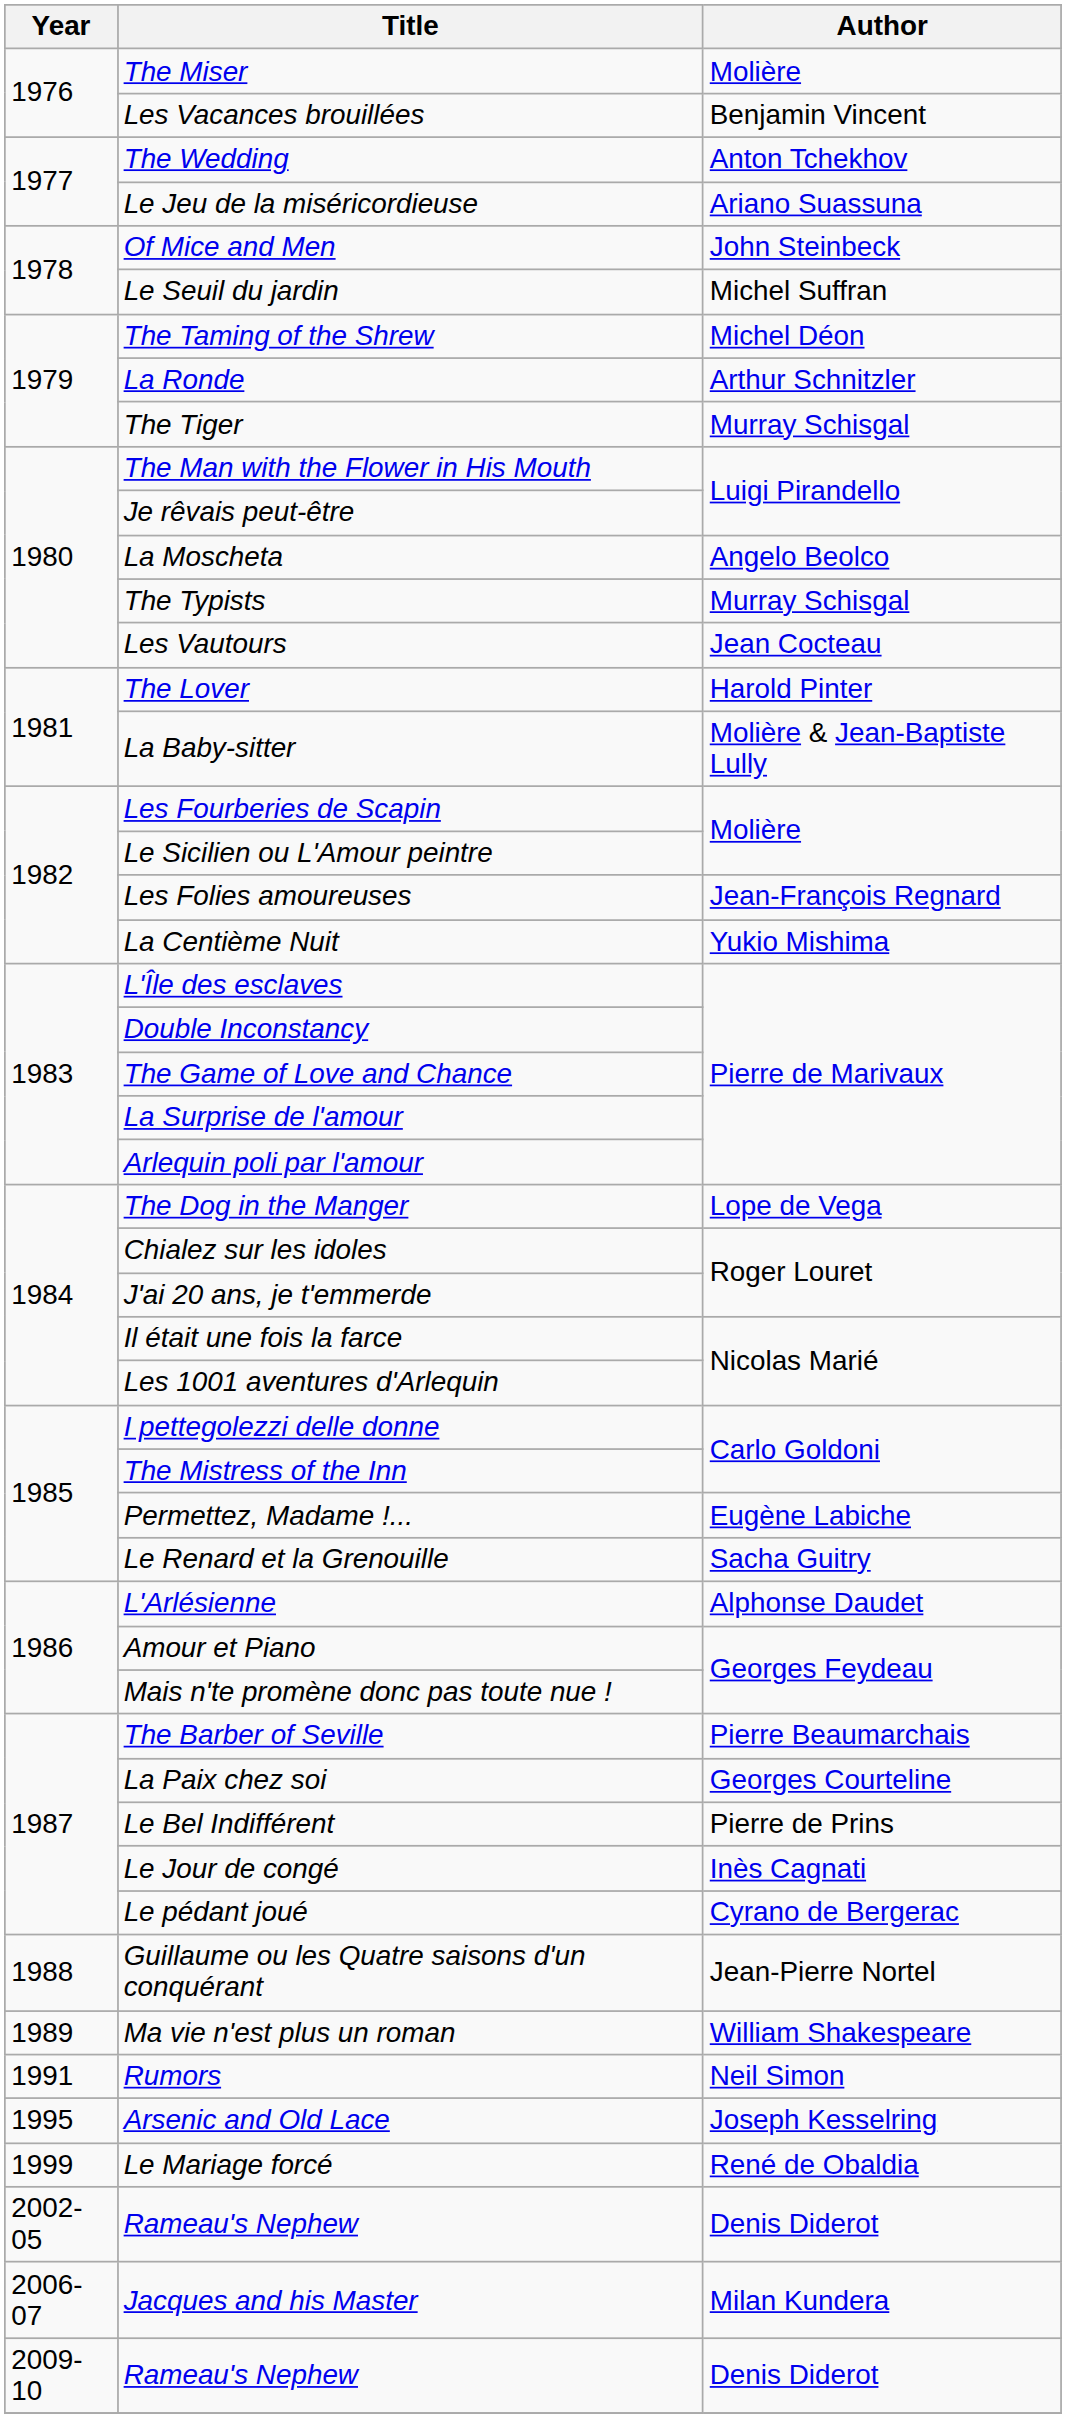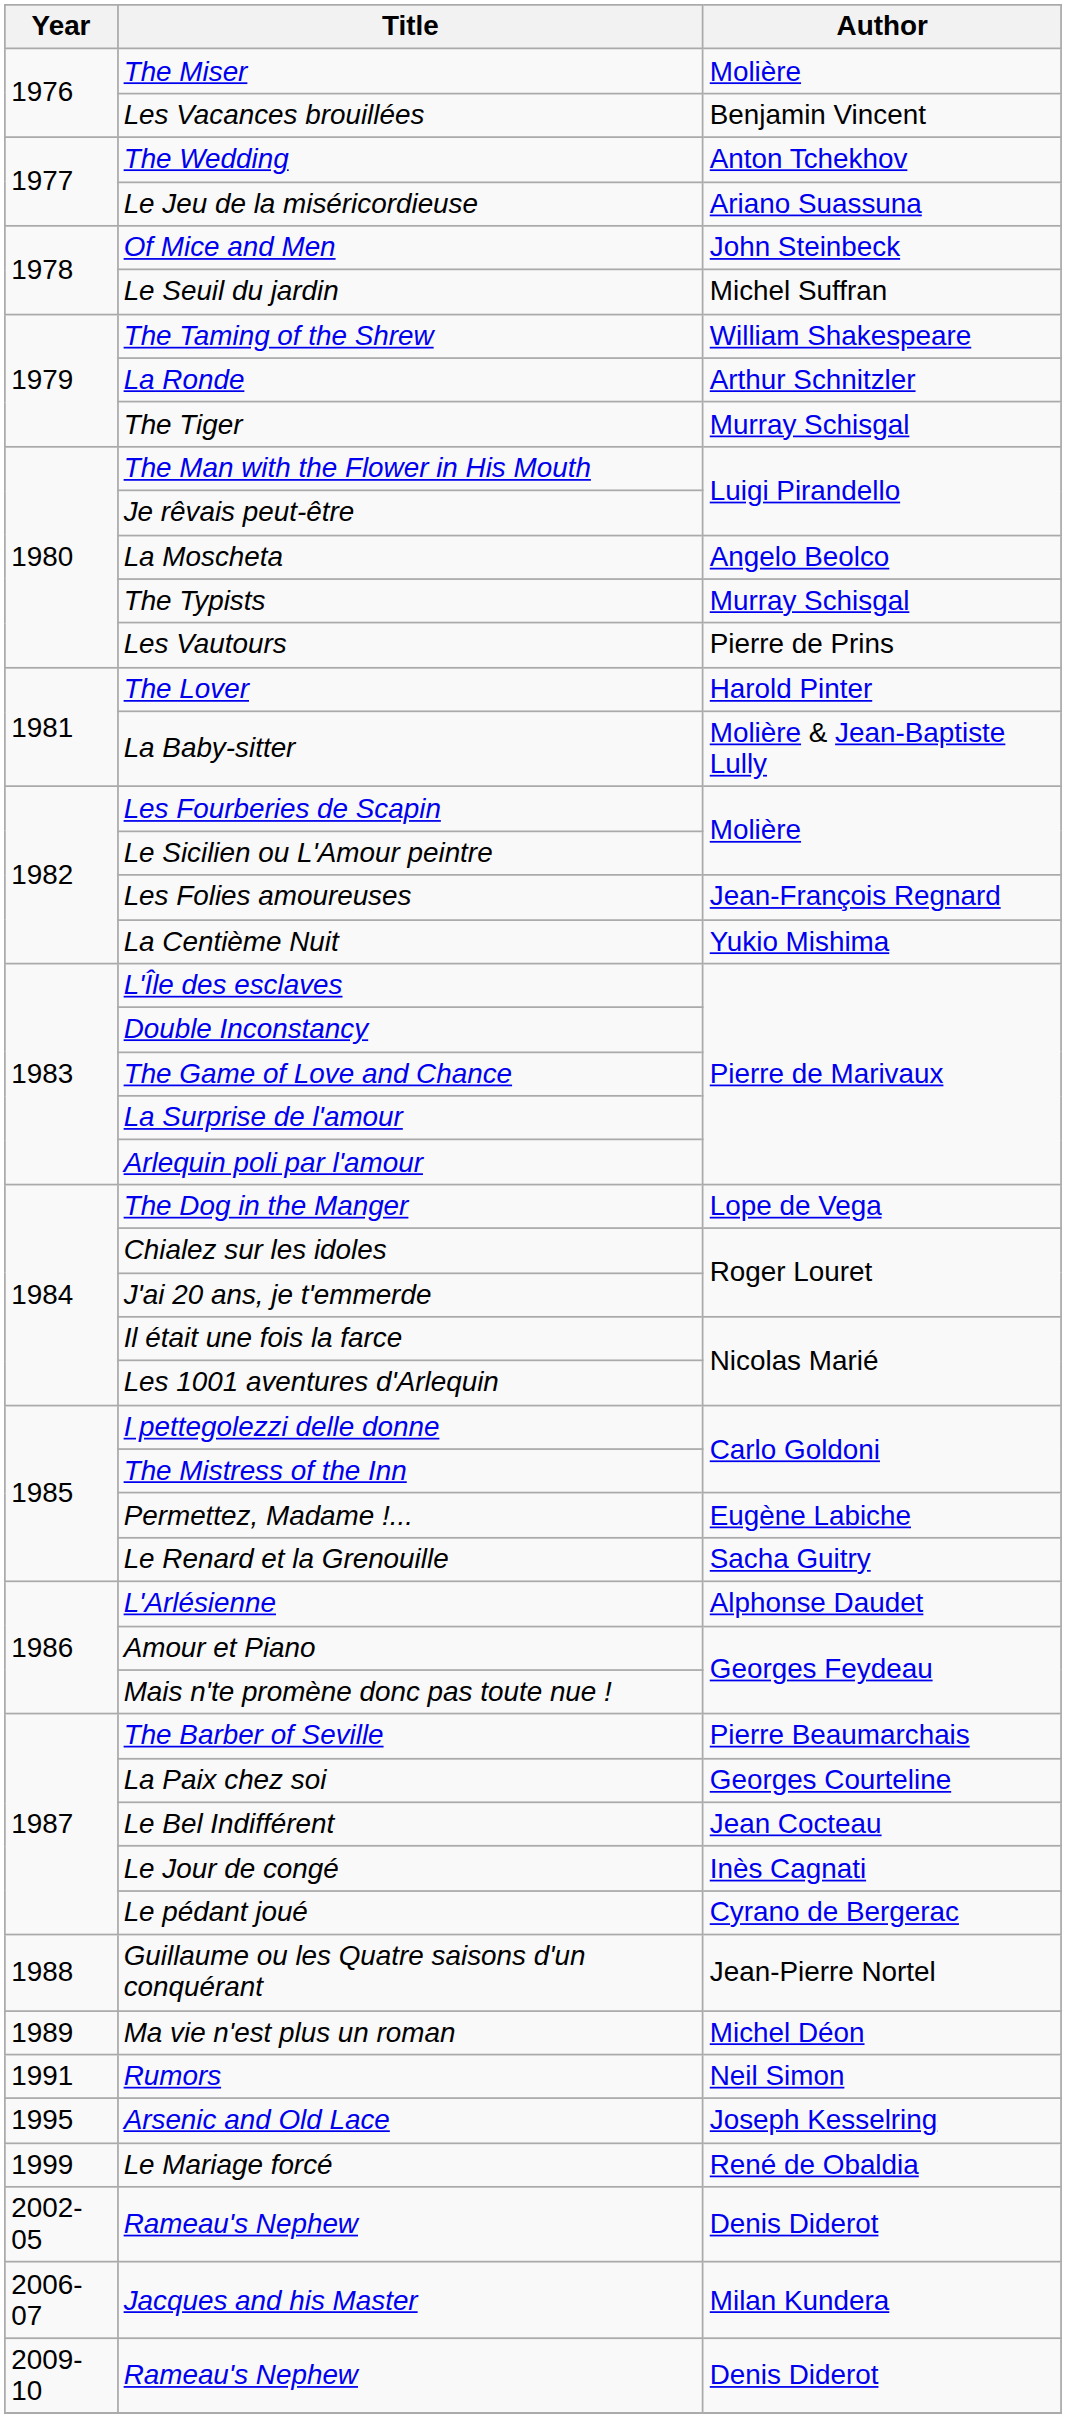The Taming of the Shrew | Author: Michel Déon -> William Shakespeare
Les Vautours | Author: Jean Cocteau -> Pierre de Prins
Le Bel Indifférent | Author: Pierre de Prins -> Jean Cocteau
Ma vie n'est plus un roman | Author: William Shakespeare -> Michel Déon
